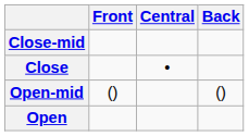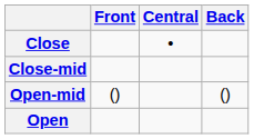rows swapped: Close <-> Close-mid
